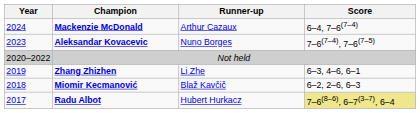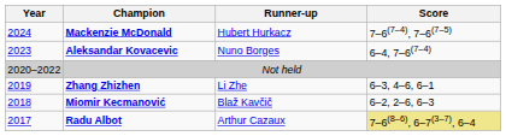Mackenzie McDonald | Runner-up: Arthur Cazaux -> Hubert Hurkacz
Mackenzie McDonald | Score: 6–4, 7–6(7–4) -> 7–6(7–4), 7–6(7–5)
Aleksandar Kovacevic | Score: 7–6(7–4), 7–6(7–5) -> 6–4, 7–6(7–4)
Radu Albot | Runner-up: Hubert Hurkacz -> Arthur Cazaux
